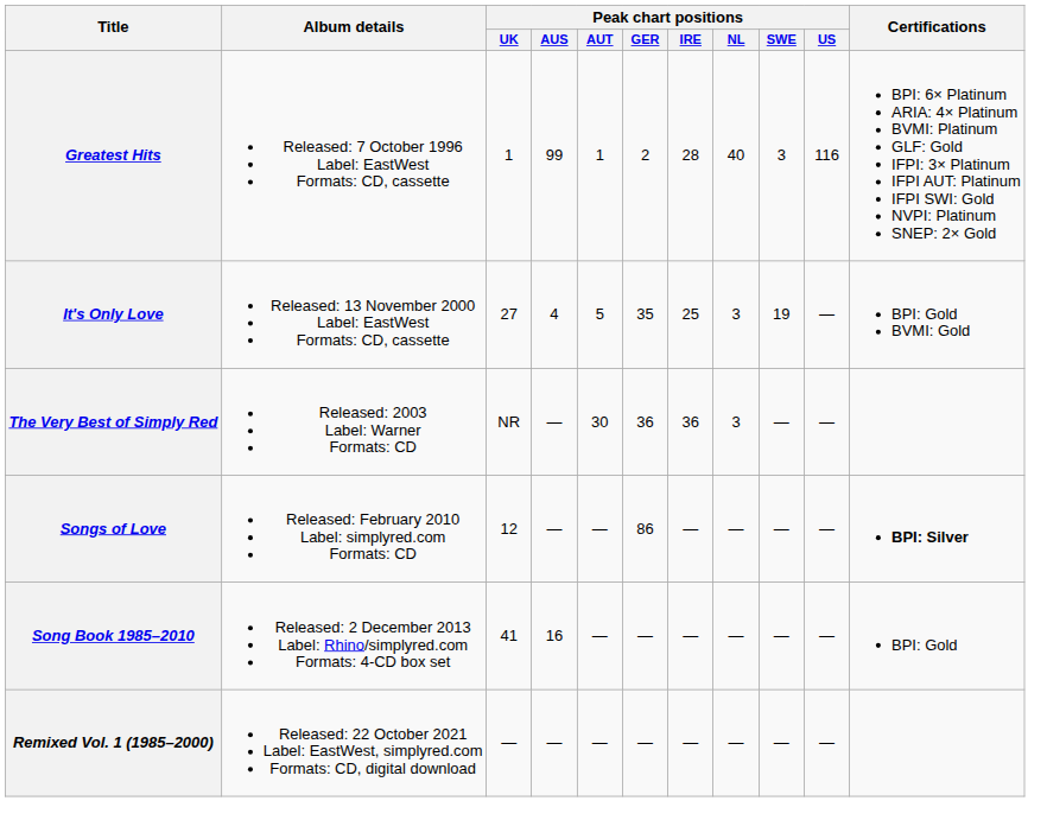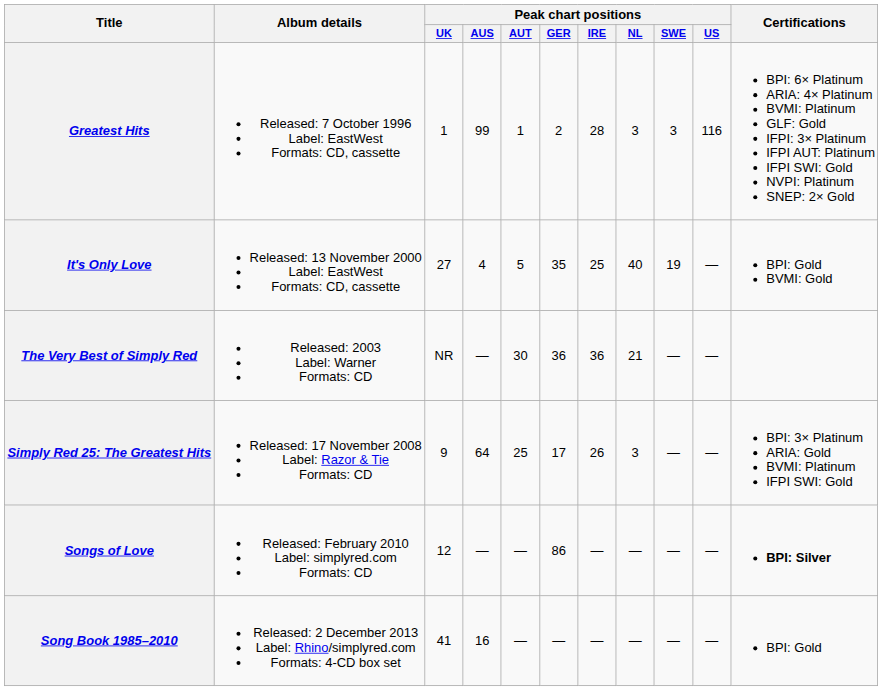Greatest Hits | Peak chart positions / NL: 40 -> 3
It's Only Love | Peak chart positions / NL: 3 -> 40
The Very Best of Simply Red | Peak chart positions / NL: 3 -> 21
+ row: Simply Red 25: The Greatest Hits | Released: 17 November 2008 Label: Razor & Tie Formats: CD | 9 | 64 | 25 | 17 | 26 | 3 | — | — | BPI: 3× Platinum ARIA: Gold BVMI: Platinum IFPI SWI: Gold
- row: Remixed Vol. 1 (1985–2000) | Released: 22 October 2021 Label: EastWest, simplyred.com Formats: CD, digital download | — | — | — | — | — | — | — | —
